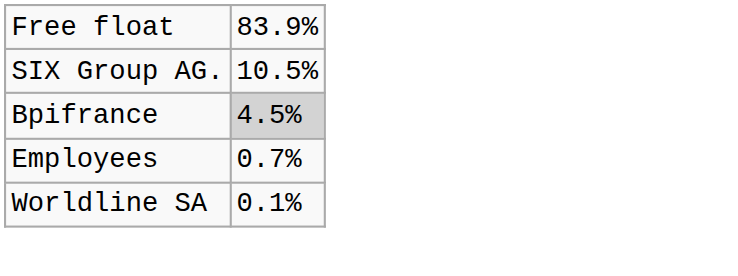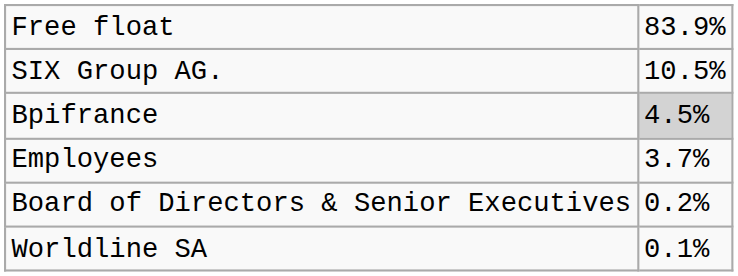Employees | column 2: 0.7% -> 3.7%
+ row: Board of Directors & Senior Executives | 0.2%
